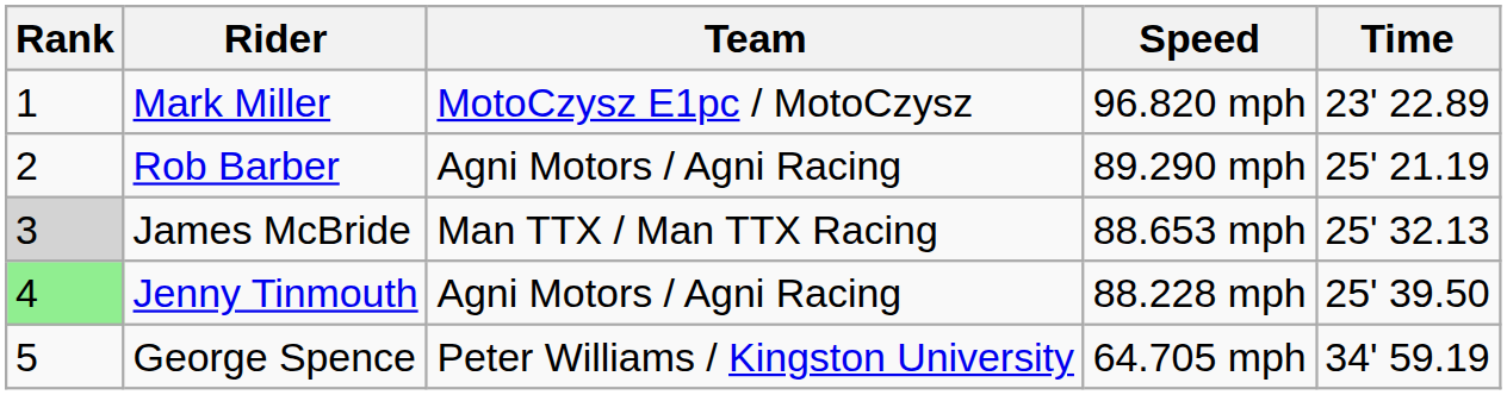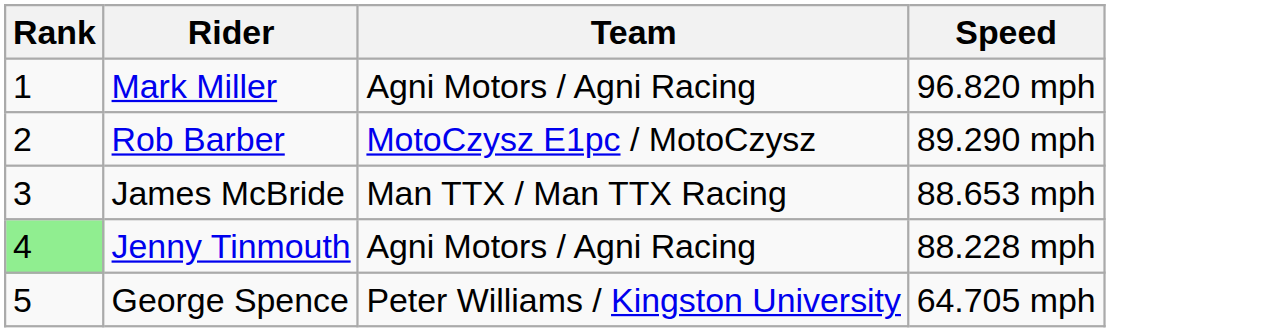- column: Time | 23' 22.89 | 25' 21.19 | 25' 32.13 | 25' 39.50 | 34' 59.19
Mark Miller | Team: MotoCzysz E1pc / MotoCzysz -> Agni Motors / Agni Racing
Rob Barber | Team: Agni Motors / Agni Racing -> MotoCzysz E1pc / MotoCzysz
James McBride | Rank: lightgrey background -> no background
